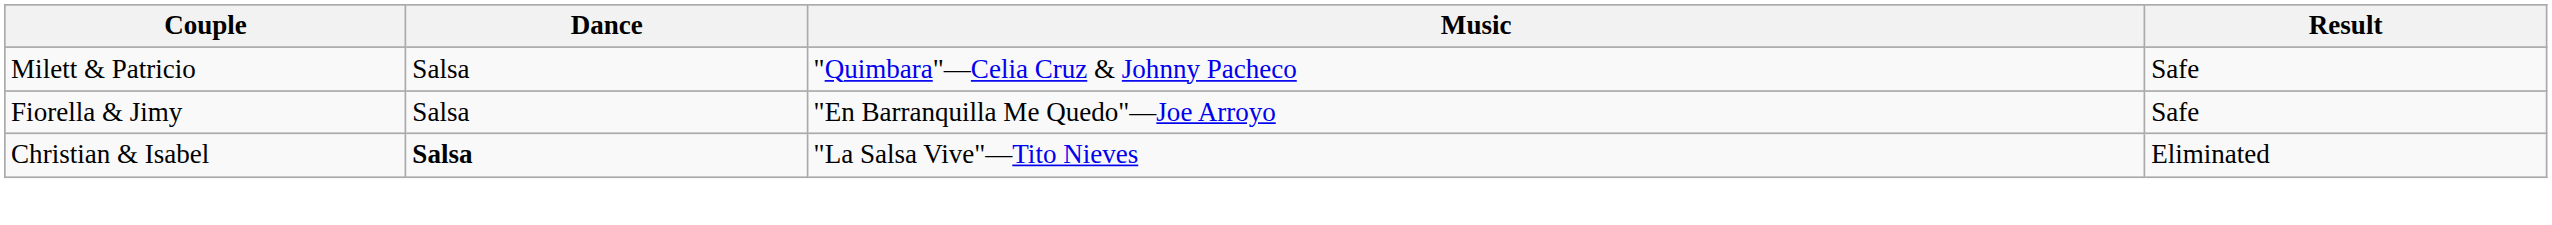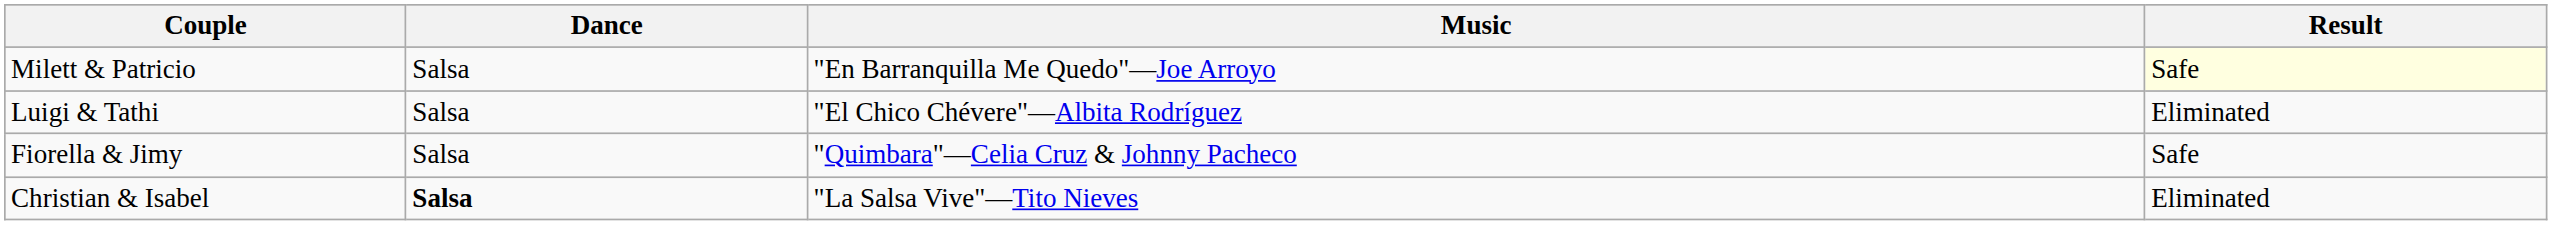Milett & Patricio | Music: "Quimbara"—Celia Cruz & Johnny Pacheco -> "En Barranquilla Me Quedo"—Joe Arroyo
Milett & Patricio | Result: no background -> lightyellow background
+ row: Luigi & Tathi | Salsa | "El Chico Chévere"—Albita Rodríguez | Eliminated
Fiorella & Jimy | Music: "En Barranquilla Me Quedo"—Joe Arroyo -> "Quimbara"—Celia Cruz & Johnny Pacheco
